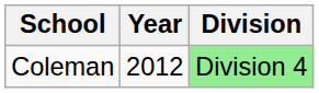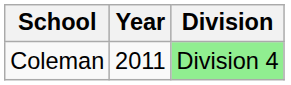Coleman | Year: 2012 -> 2011
